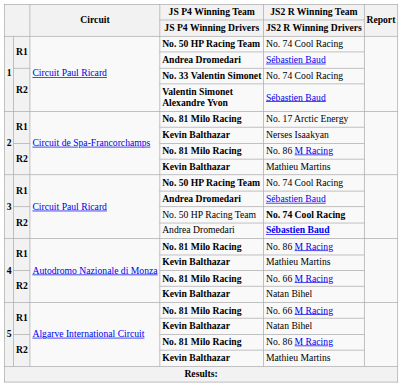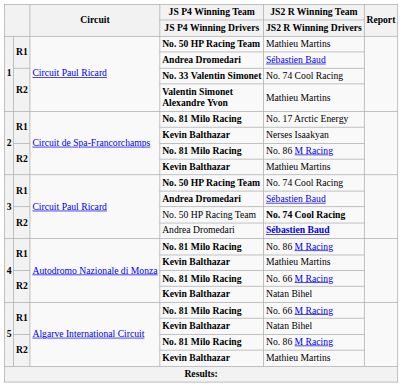1 / No. 50 HP Racing Team | JS2 R Winning Team / JS2 R Winning Drivers: No. 74 Cool Racing -> Mathieu Martins
Valentin Simonet Alexandre Yvon | JS2 R Winning Team / JS2 R Winning Drivers: Sébastien Baud -> Mathieu Martins
